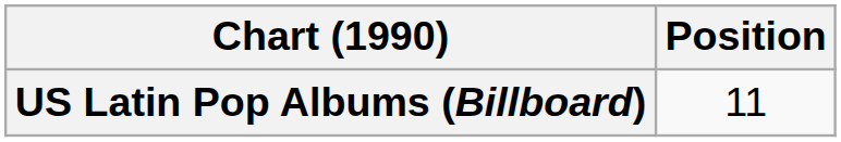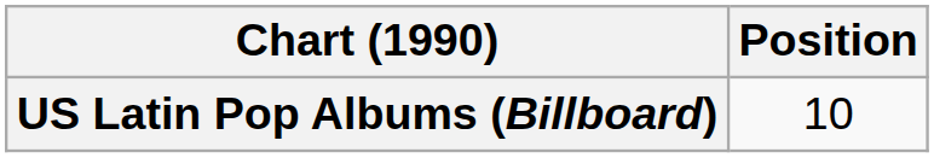US Latin Pop Albums (Billboard) | Position: 11 -> 10
